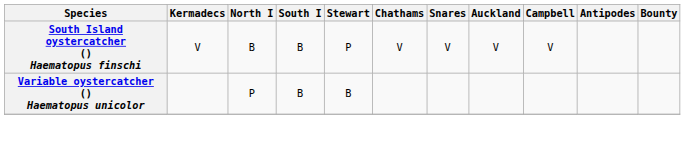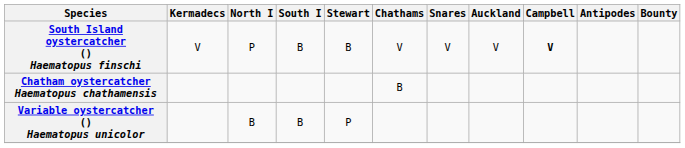South Island oystercatcher () Haematopus finschi | North I: B -> P
South Island oystercatcher () Haematopus finschi | Stewart: P -> B
South Island oystercatcher () Haematopus finschi | Campbell: normal -> bold
+ row: Chatham oystercatcher Haematopus chathamensis | B
Variable oystercatcher () Haematopus unicolor | North I: P -> B
Variable oystercatcher () Haematopus unicolor | Stewart: B -> P
